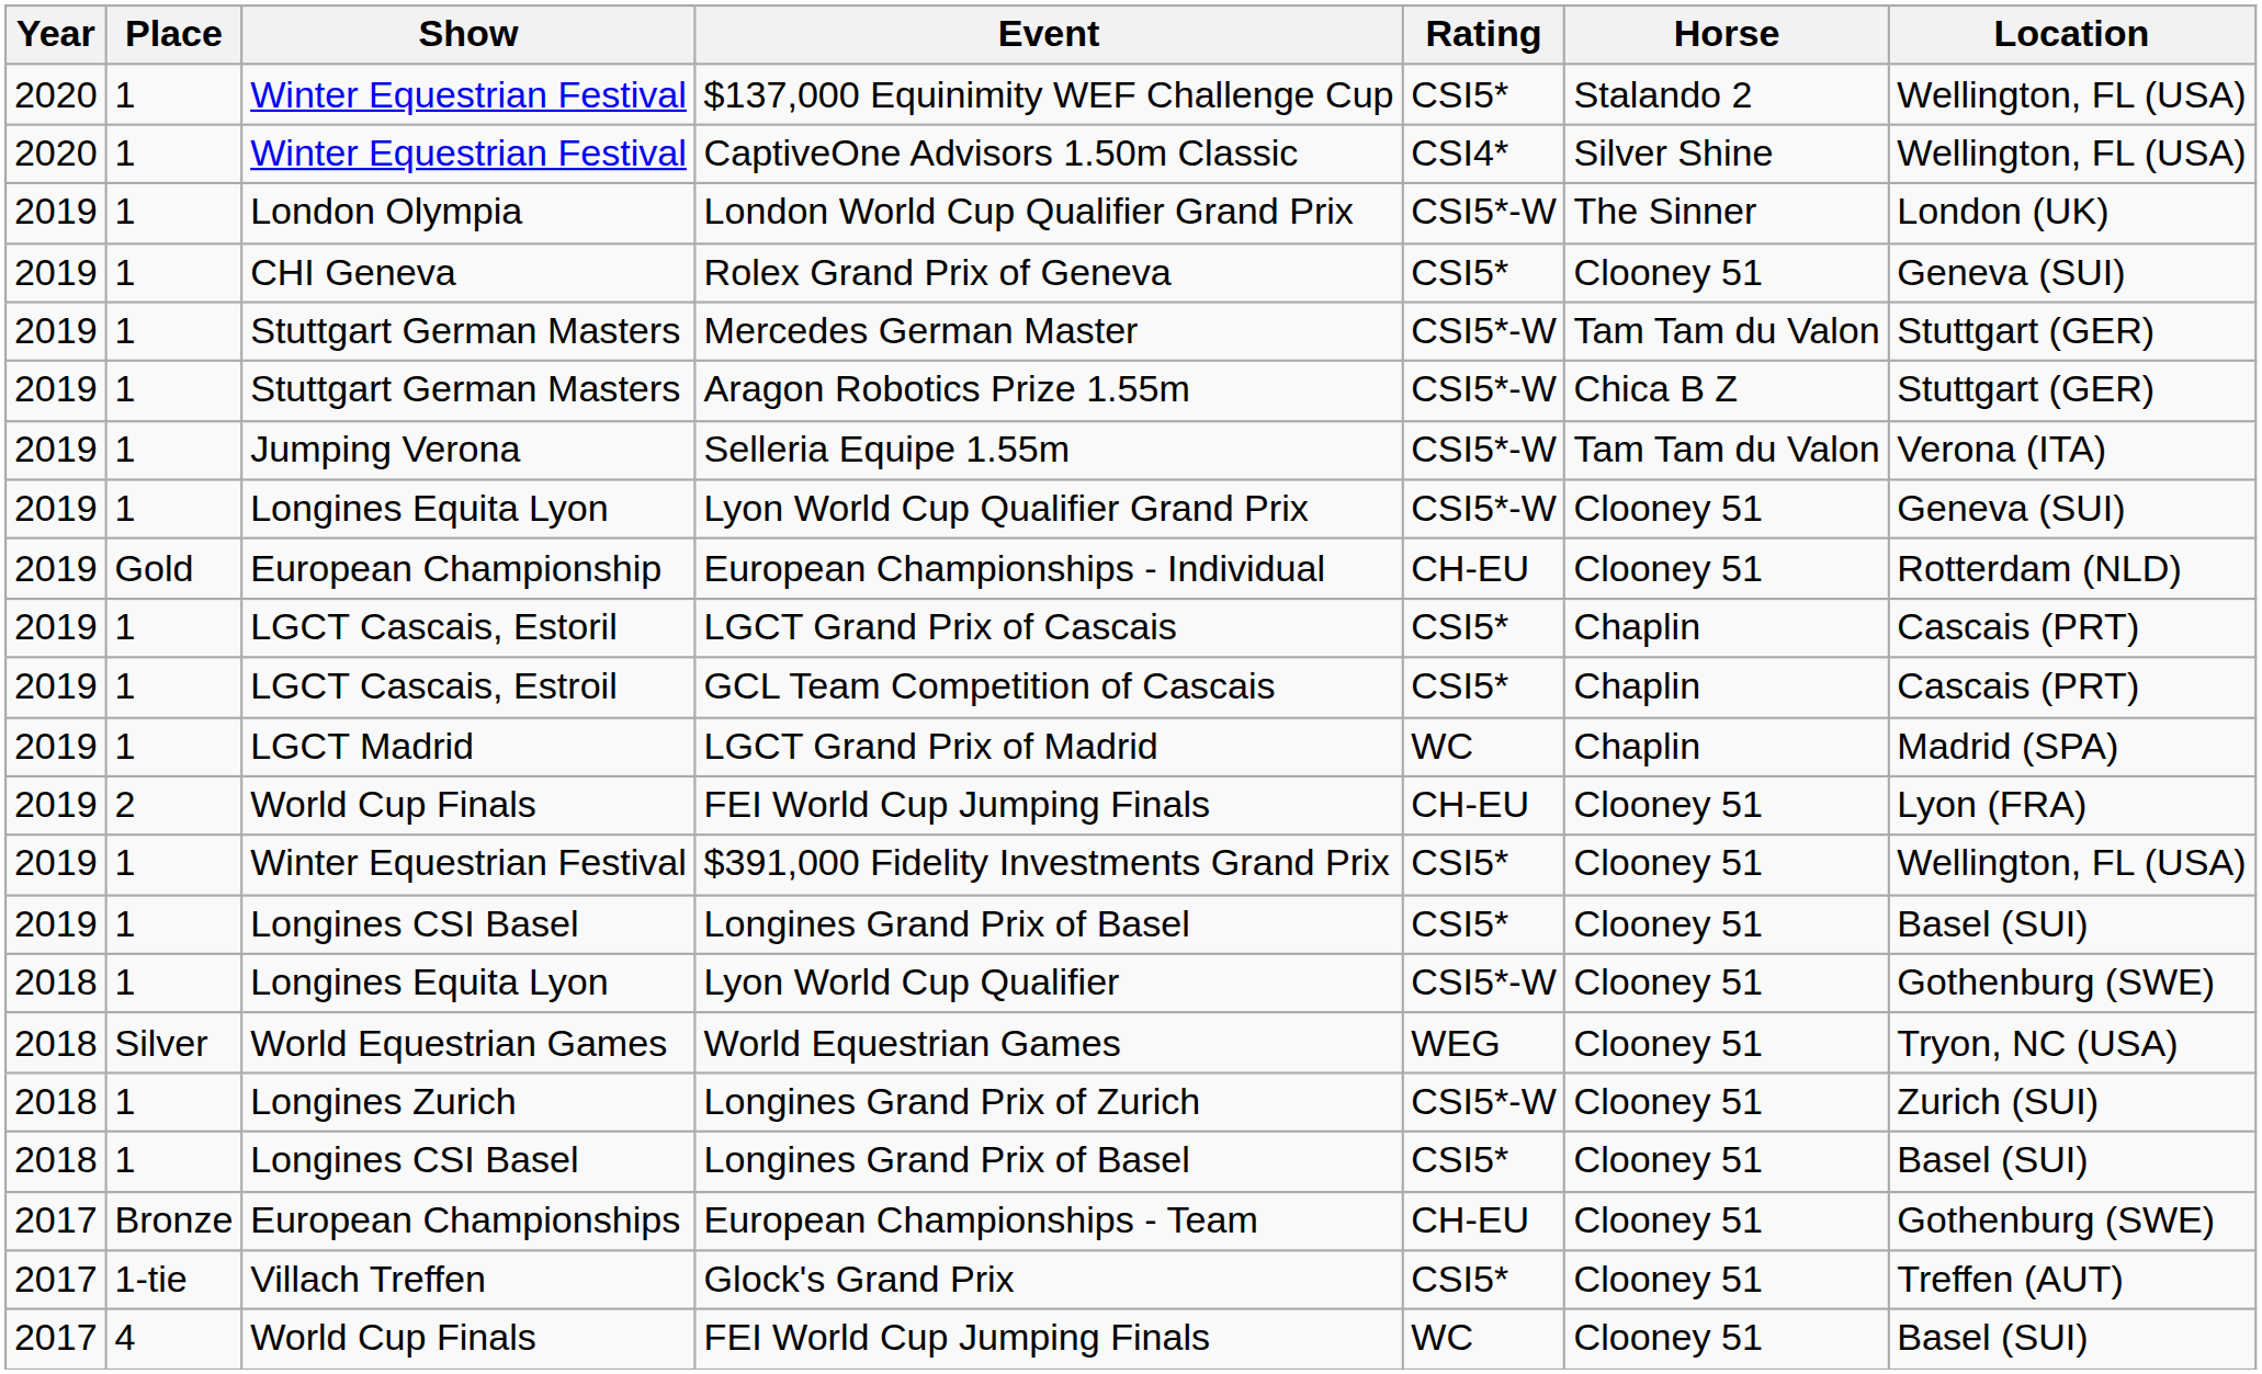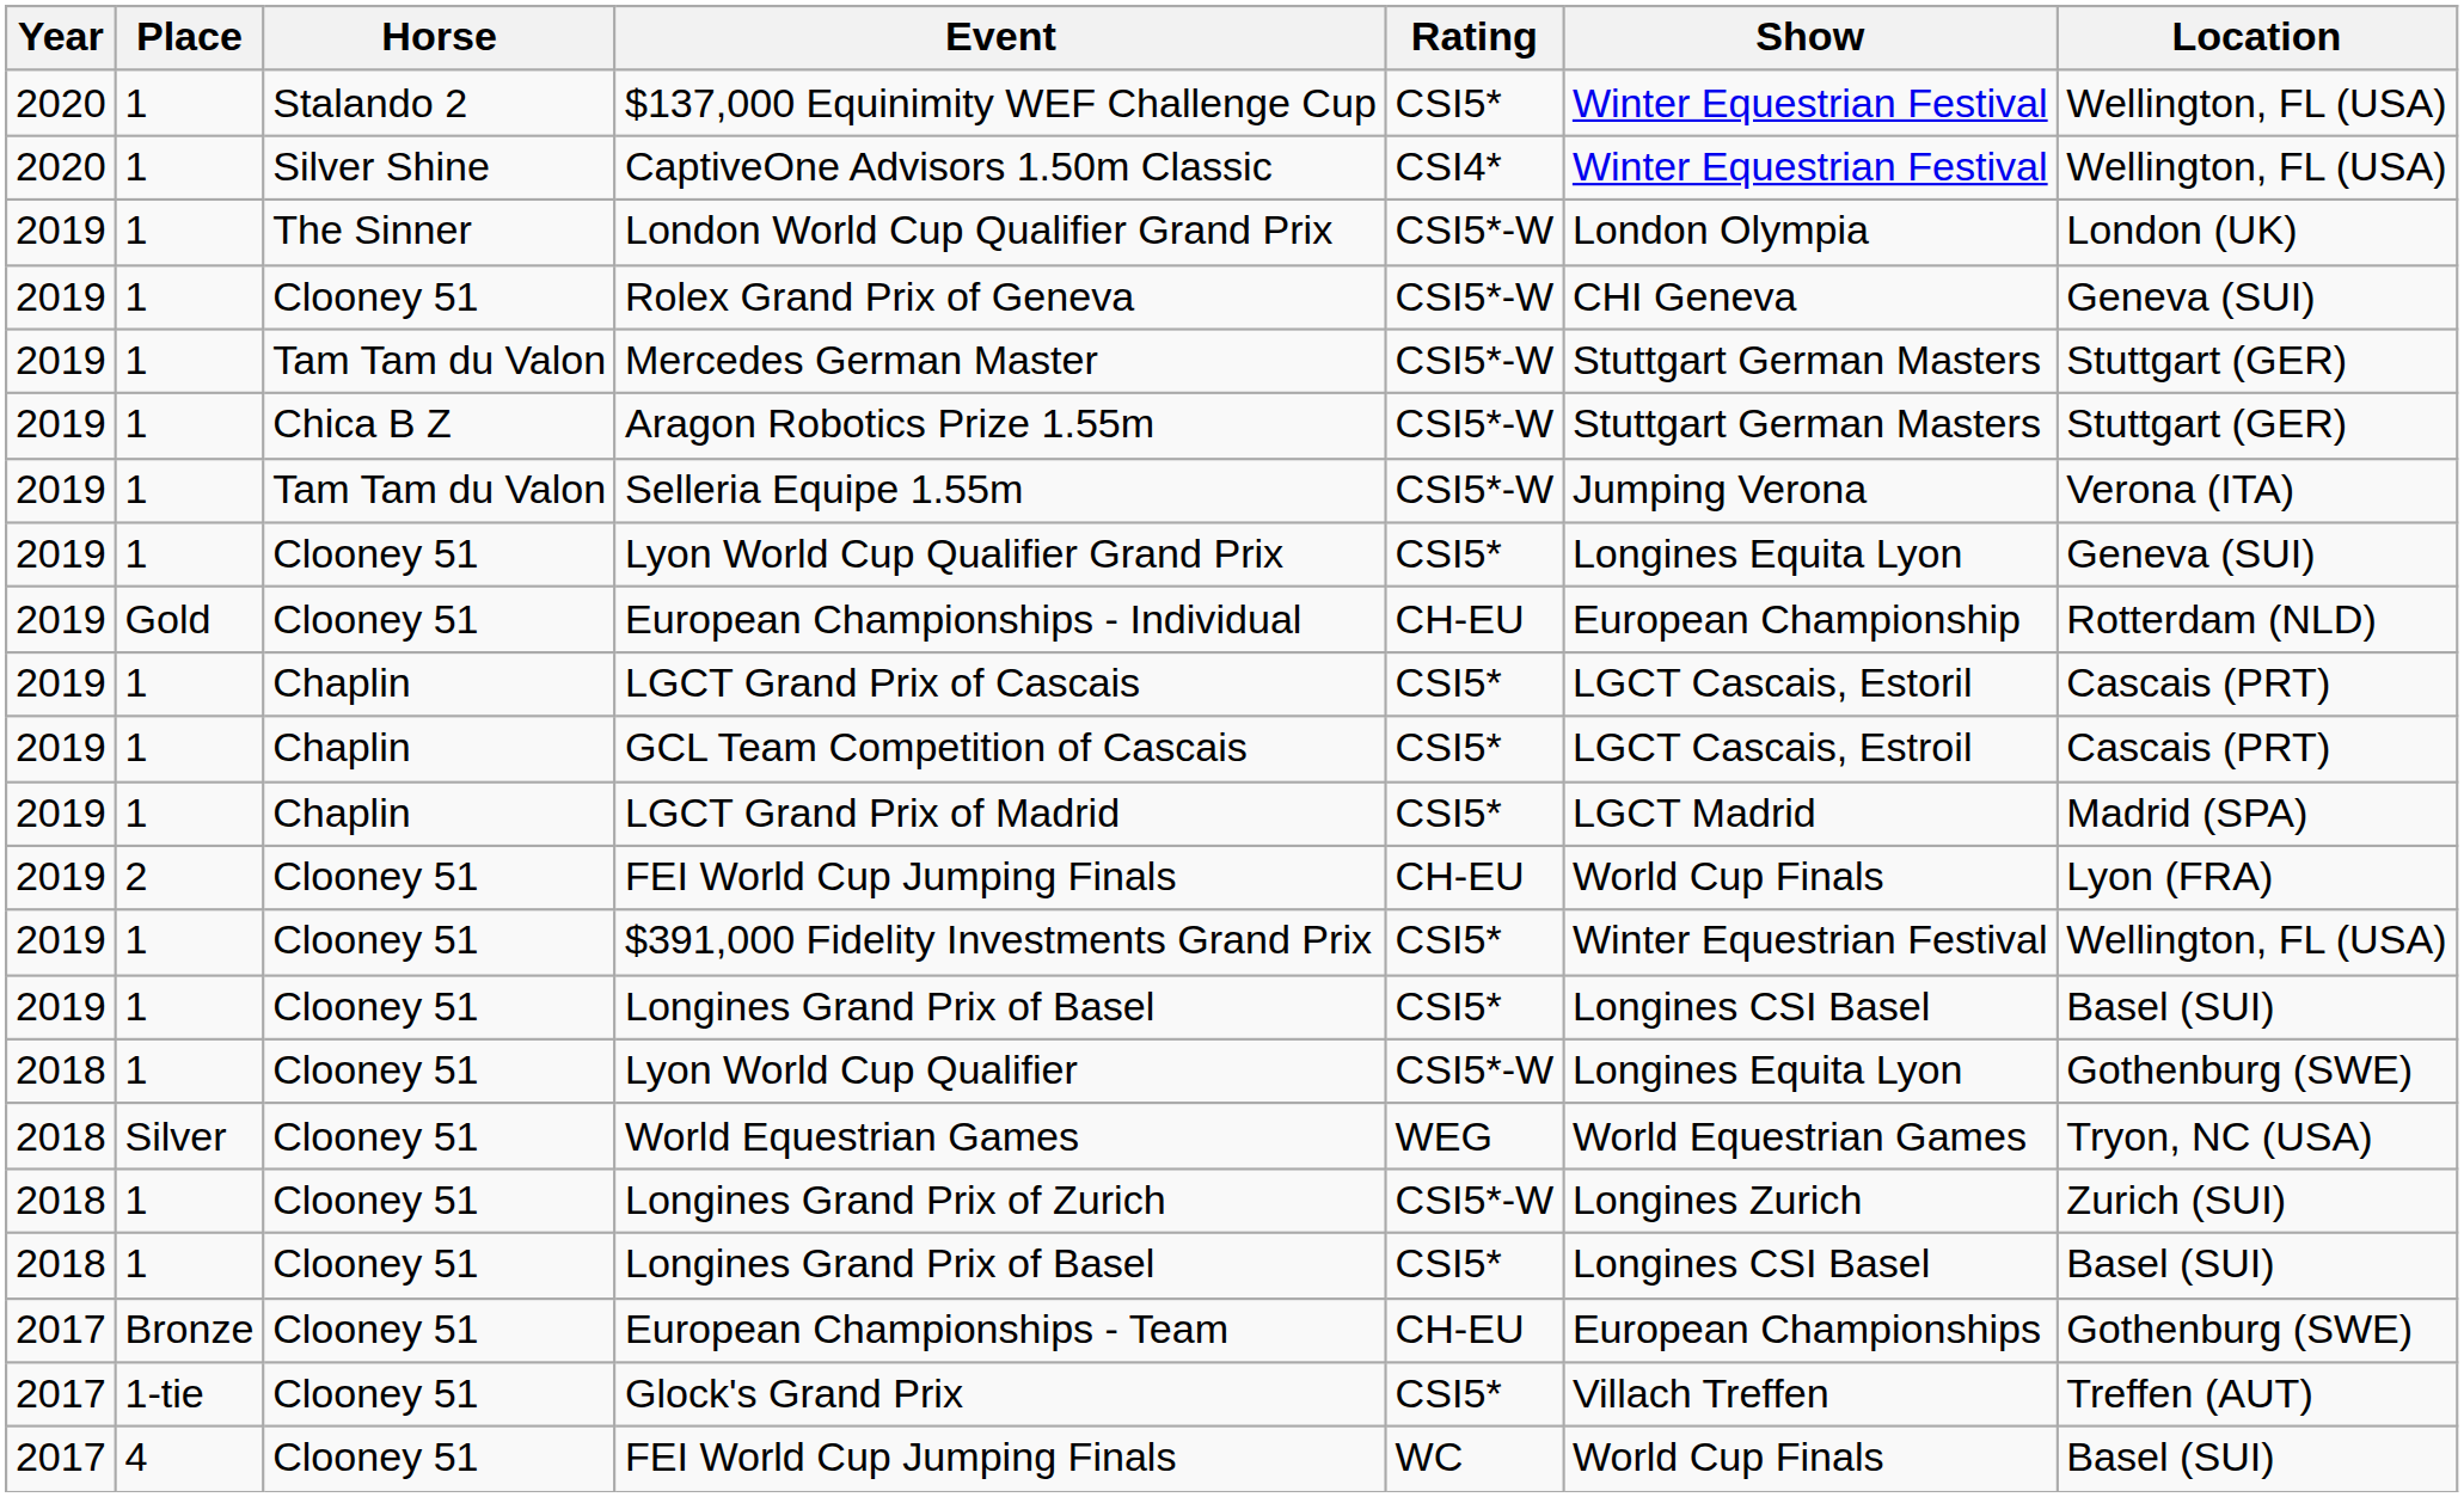columns swapped: Horse <-> Show
Rolex Grand Prix of Geneva | Rating: CSI5* -> CSI5*-W
Lyon World Cup Qualifier Grand Prix | Rating: CSI5*-W -> CSI5*
LGCT Grand Prix of Madrid | Rating: WC -> CSI5*
